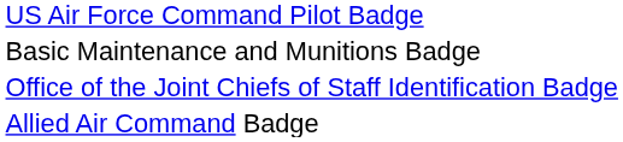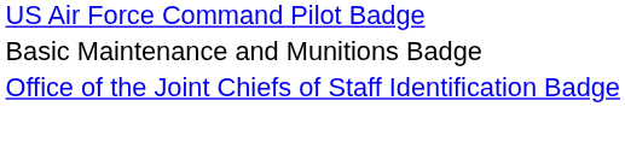- row: Allied Air Command Badge
